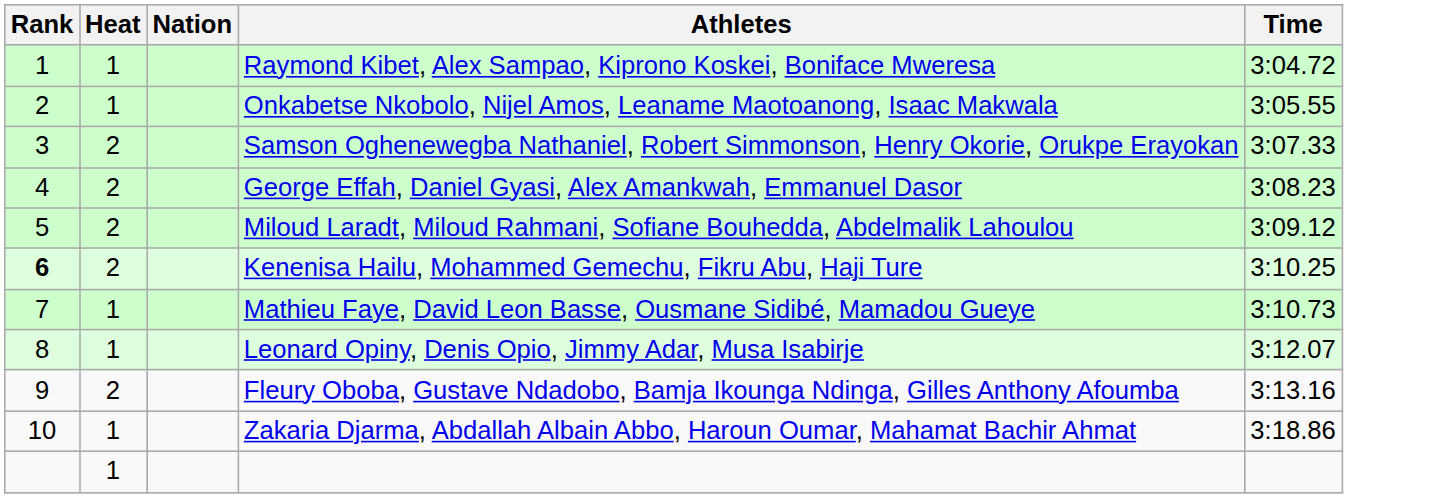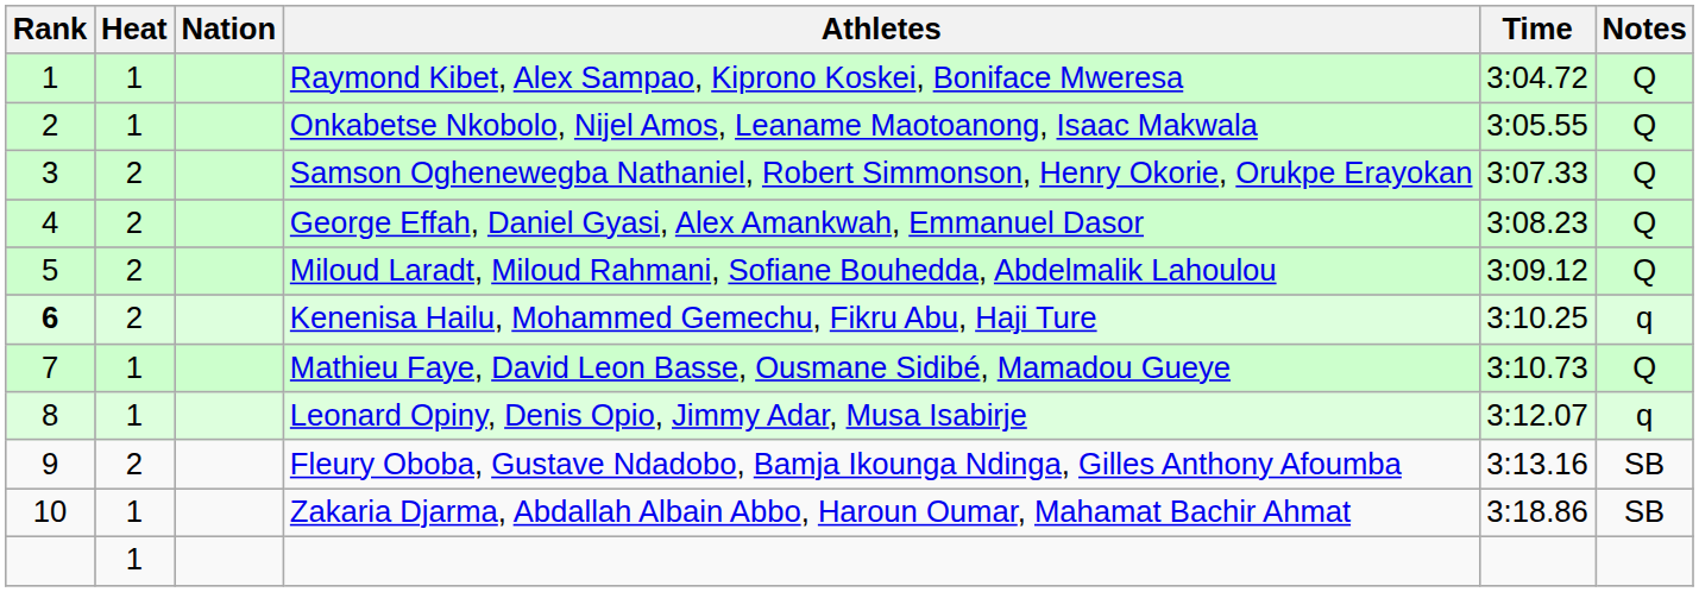+ column: Notes | Q | Q | Q | Q | Q | q | Q | q | SB | SB
